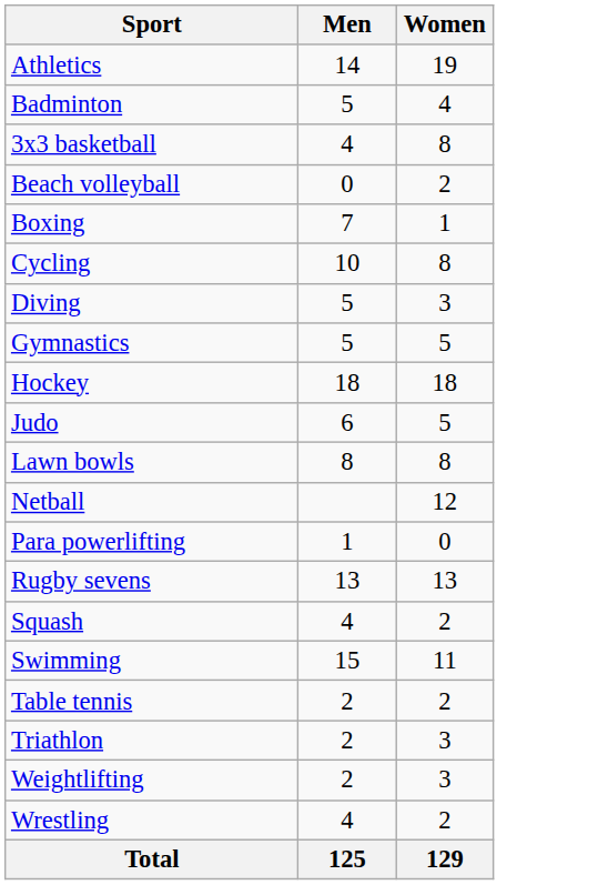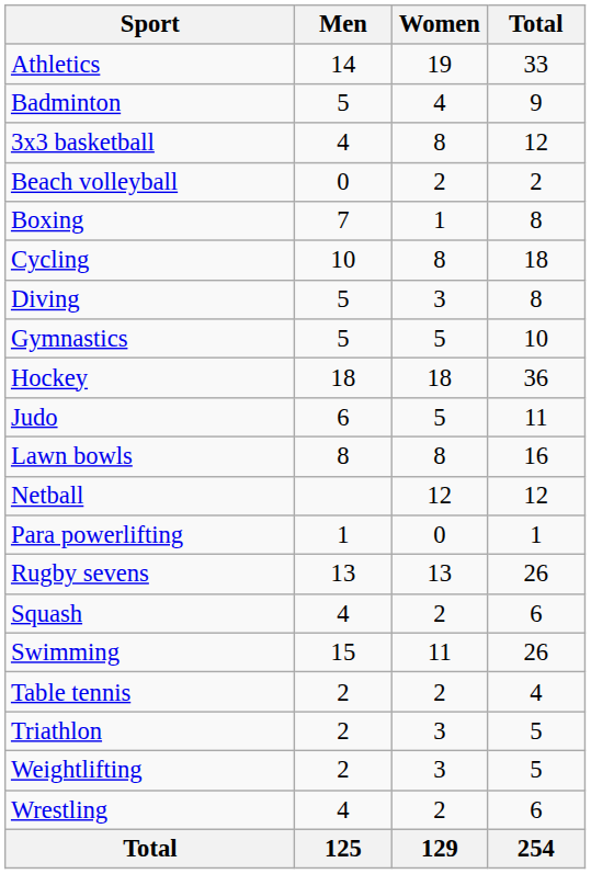+ column: Total | 33 | 9 | 12 | 2 | 8 | 18 | 8 | 10 | 36 | 11 | 16 | 12 | 1 | 26 | 6 | 26 | 4 | 5 | 5 | 6 | 254
